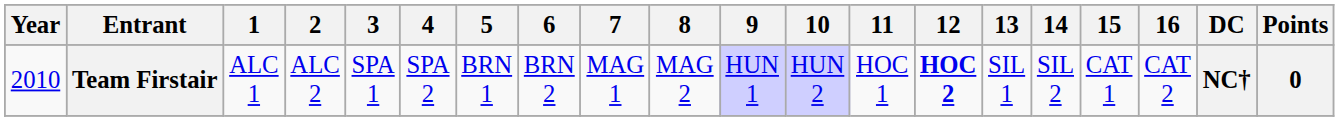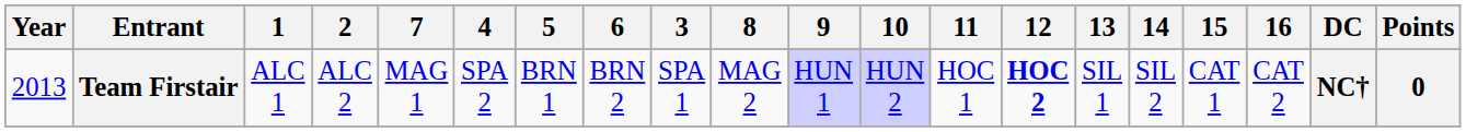columns swapped: 3 <-> 7
Team Firstair | Year: 2010 -> 2013
